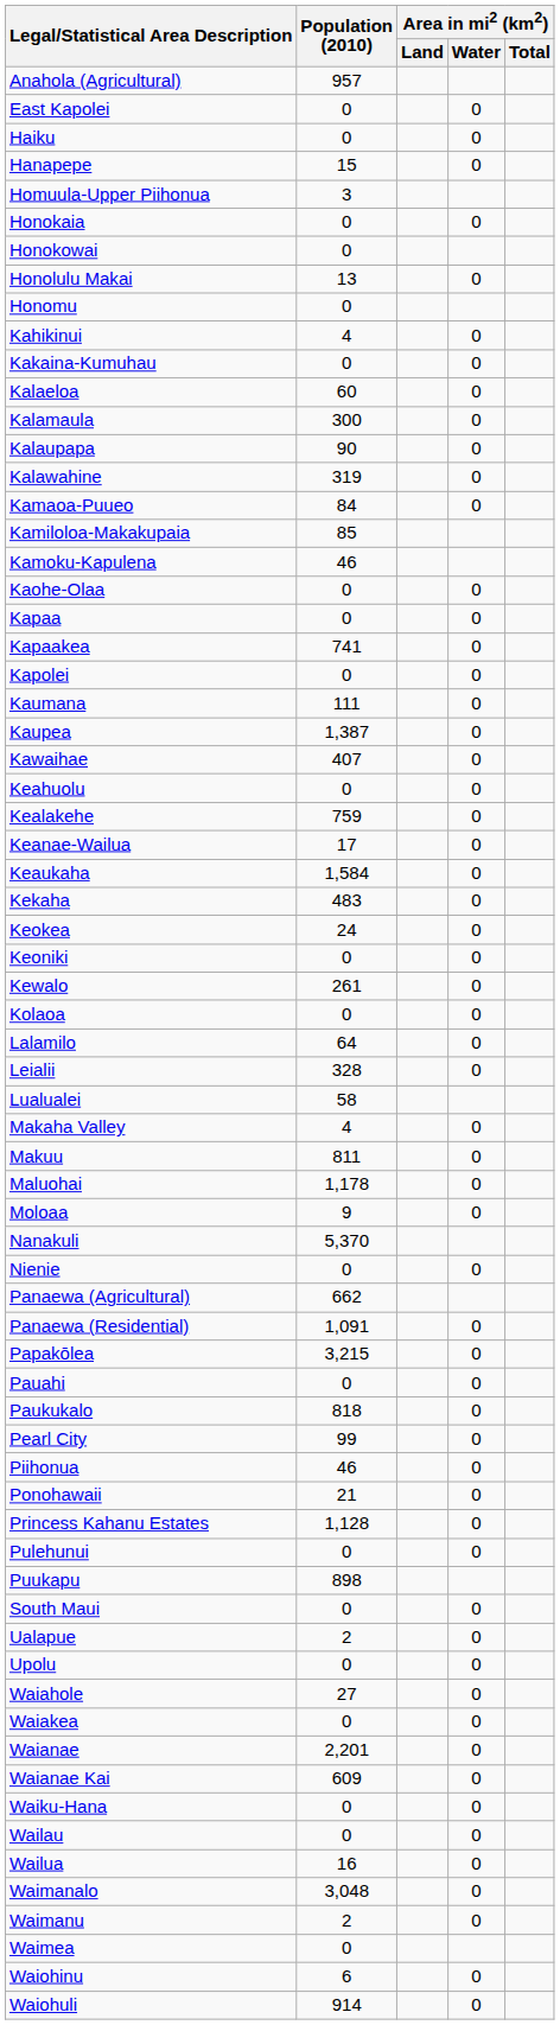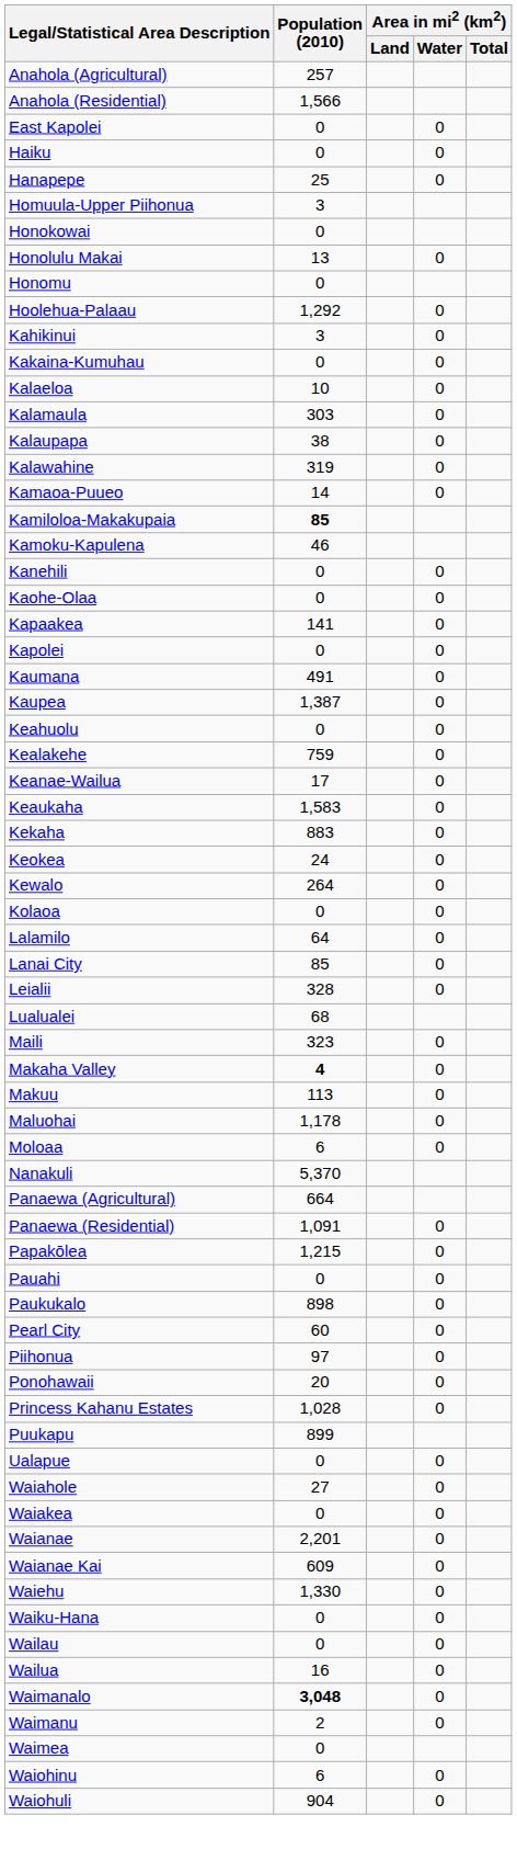Anahola (Agricultural) | Population (2010): 957 -> 257
+ row: Anahola (Residential) | 1,566
Hanapepe | Population (2010): 15 -> 25
- row: Honokaia | 0 | 0
+ row: Hoolehua-Palaau | 1,292 | 0
Kahikinui | Population (2010): 4 -> 3
Kalaeloa | Population (2010): 60 -> 10
Kalamaula | Population (2010): 300 -> 303
Kalaupapa | Population (2010): 90 -> 38
Kamaoa-Puueo | Population (2010): 84 -> 14
Kamiloloa-Makakupaia | Population (2010): normal -> bold
+ row: Kanehili | 0 | 0
- row: Kapaa | 0 | 0
Kapaakea | Population (2010): 741 -> 141
Kaumana | Population (2010): 111 -> 491
- row: Kawaihae | 407 | 0
Keaukaha | Population (2010): 1,584 -> 1,583
Kekaha | Population (2010): 483 -> 883
- row: Keoniki | 0 | 0
Kewalo | Population (2010): 261 -> 264
+ row: Lanai City | 85 | 0
Lualualei | Population (2010): 58 -> 68
+ row: Maili | 323 | 0
Makaha Valley | Population (2010): normal -> bold
Makuu | Population (2010): 811 -> 113
Moloaa | Population (2010): 9 -> 6
- row: Nienie | 0 | 0
Panaewa (Agricultural) | Population (2010): 662 -> 664
Papakōlea | Population (2010): 3,215 -> 1,215
Paukukalo | Population (2010): 818 -> 898
Pearl City | Population (2010): 99 -> 60
Piihonua | Population (2010): 46 -> 97
Ponohawaii | Population (2010): 21 -> 20
Princess Kahanu Estates | Population (2010): 1,128 -> 1,028
- row: Pulehunui | 0 | 0
Puukapu | Population (2010): 898 -> 899
- row: South Maui | 0 | 0
Ualapue | Population (2010): 2 -> 0
- row: Upolu | 0 | 0
+ row: Waiehu | 1,330 | 0
Waimanalo | Population (2010): normal -> bold
Waiohuli | Population (2010): 914 -> 904
